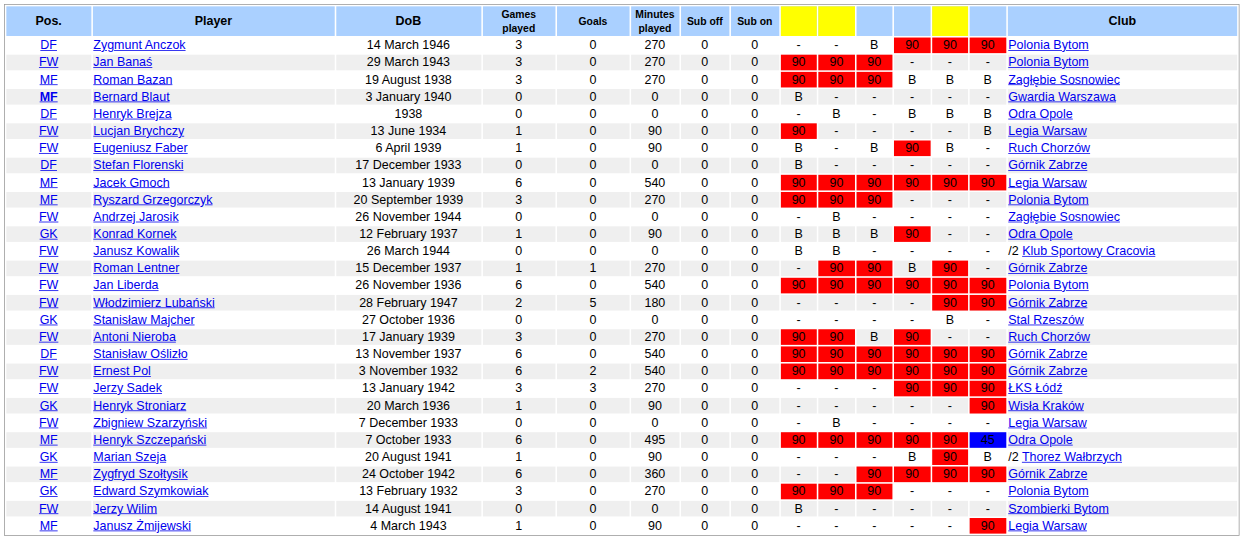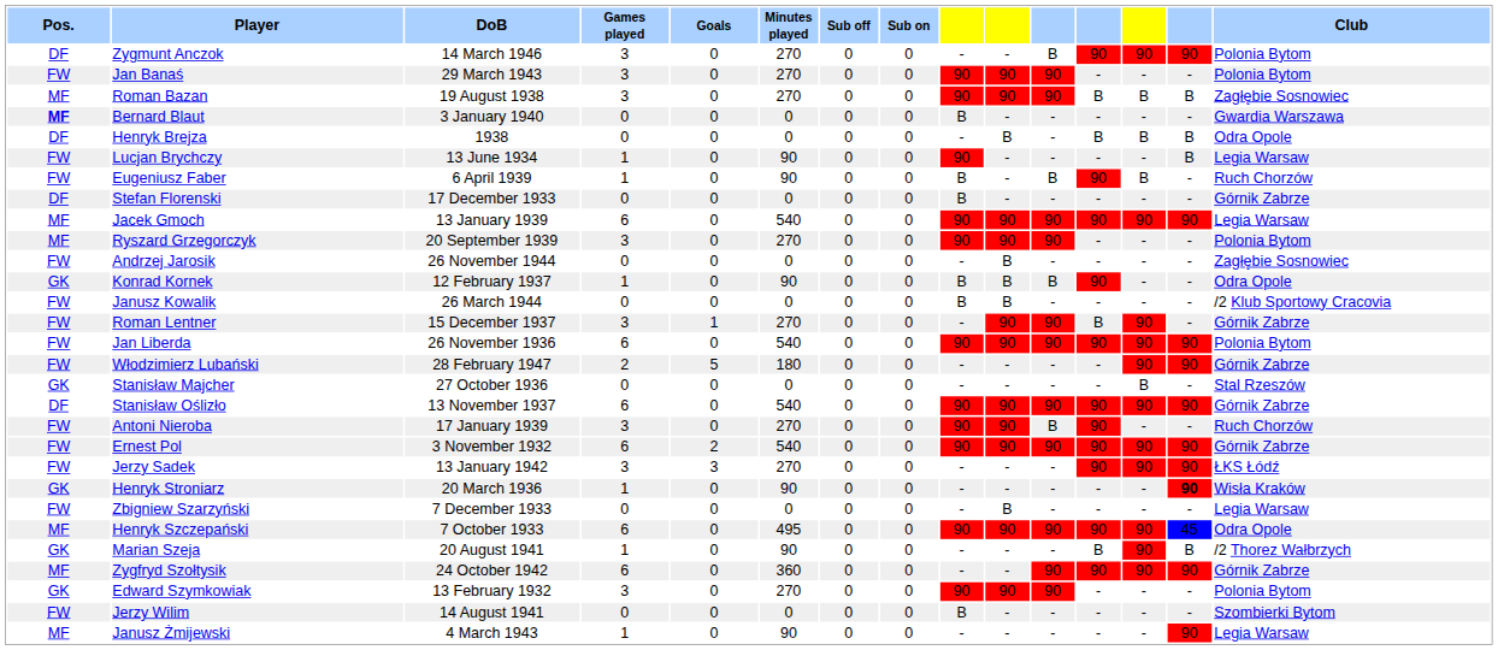Roman Lentner | Games played: 1 -> 3
rows swapped: Antoni Nieroba <-> Stanisław Oślizło
Henryk Stroniarz | column 14: normal -> bold
